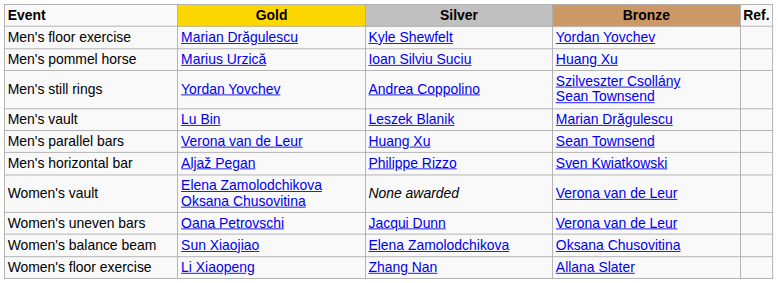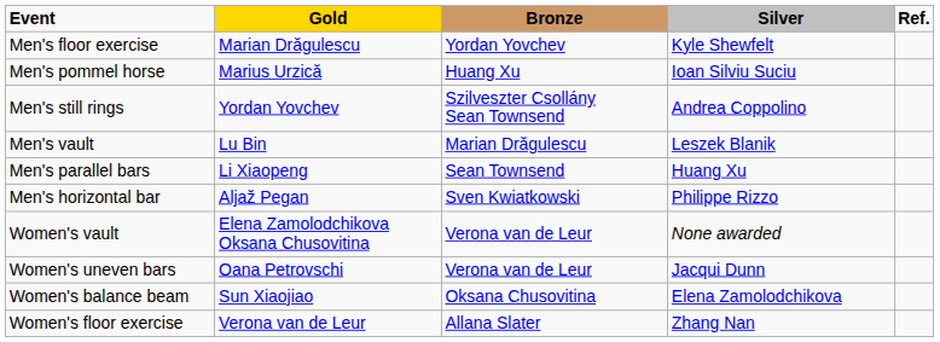columns swapped: Silver <-> Bronze
Men's parallel bars | Gold: Verona van de Leur -> Li Xiaopeng
Women's floor exercise | Gold: Li Xiaopeng -> Verona van de Leur
